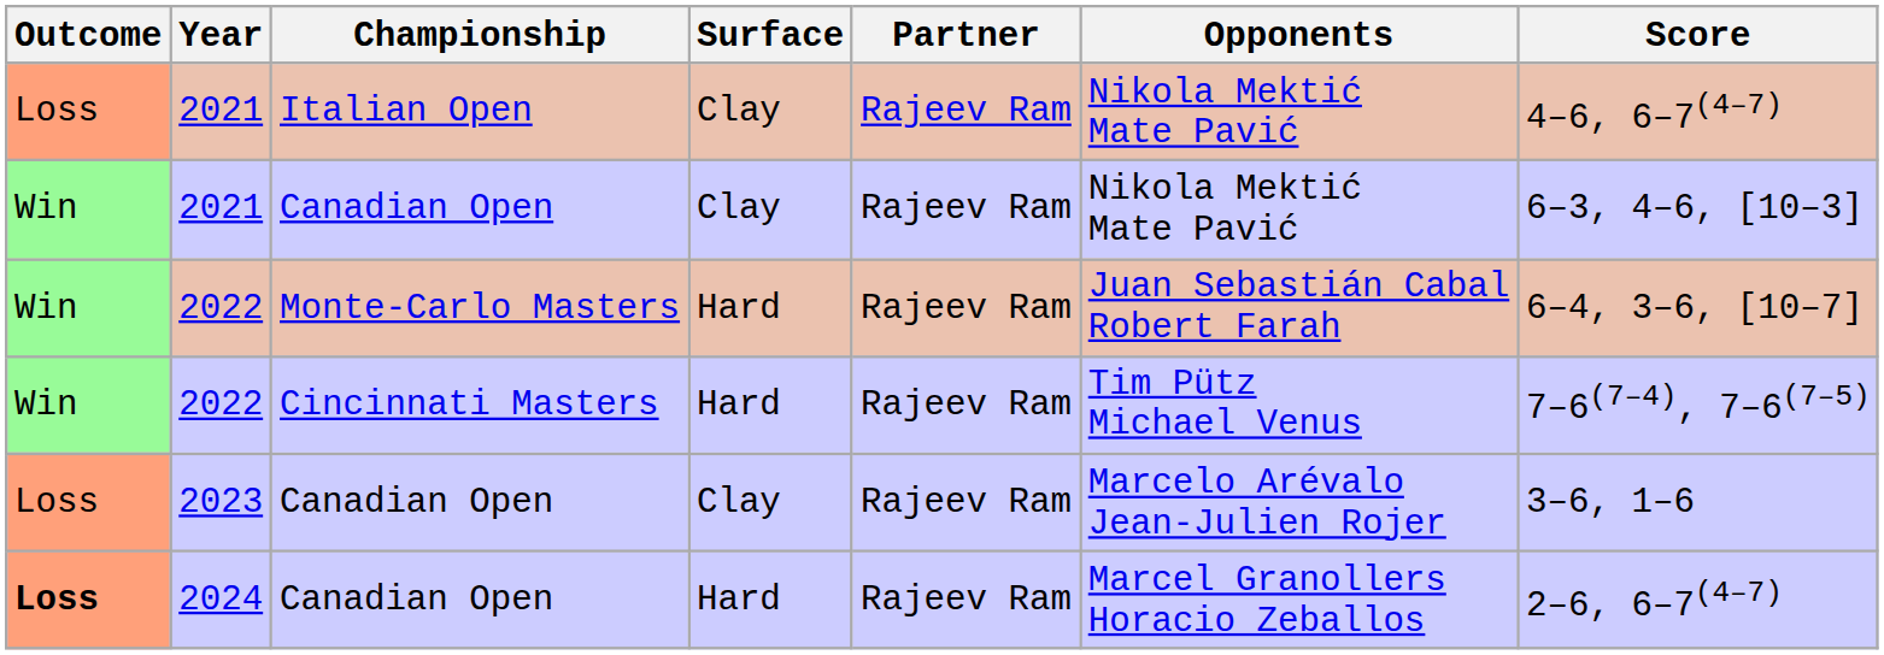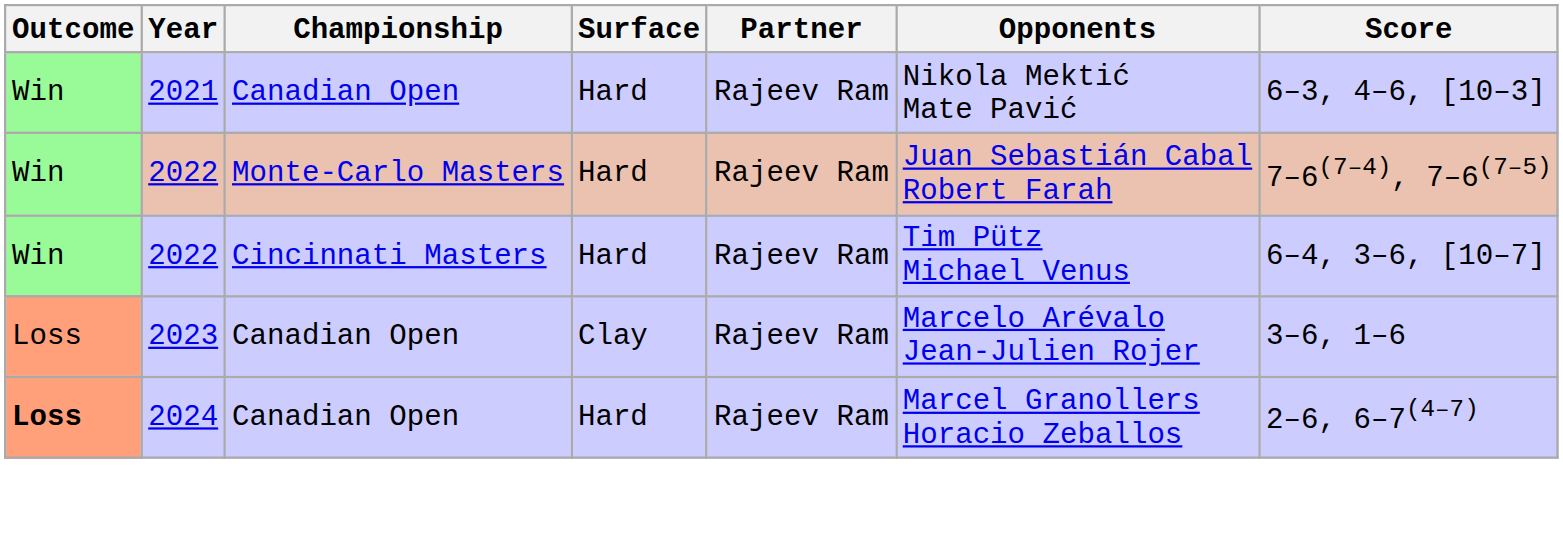- row: Loss | 2021 | Italian Open | Clay | Rajeev Ram | Nikola Mektić Mate Pavić | 4–6, 6–7(4–7)
2021 / Canadian Open | Surface: Clay -> Hard
2022 / Monte-Carlo Masters | Score: 6–4, 3–6, [10–7] -> 7–6(7–4), 7–6(7–5)
2022 / Cincinnati Masters | Score: 7–6(7–4), 7–6(7–5) -> 6–4, 3–6, [10–7]
